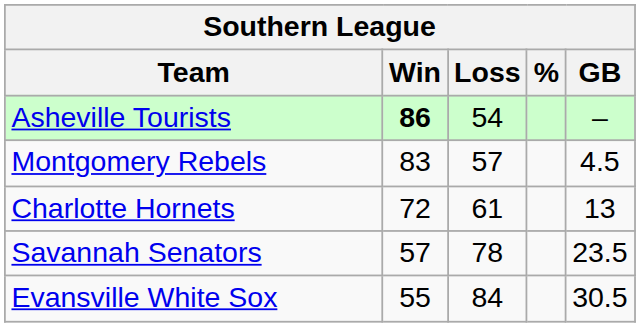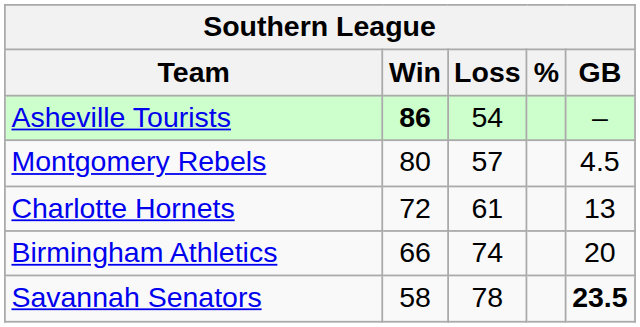Montgomery Rebels | Win: 83 -> 80
+ row: Birmingham Athletics | 66 | 74 | 20
Savannah Senators | Win: 57 -> 58
Savannah Senators | GB: normal -> bold
- row: Evansville White Sox | 55 | 84 | 30.5
